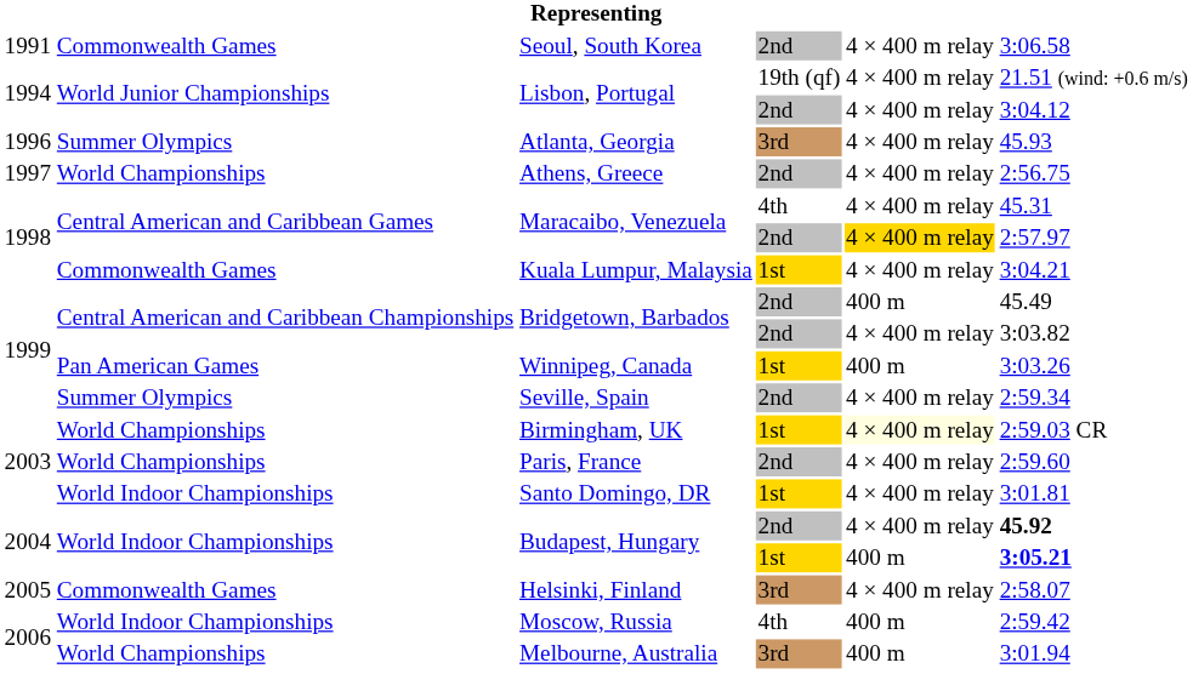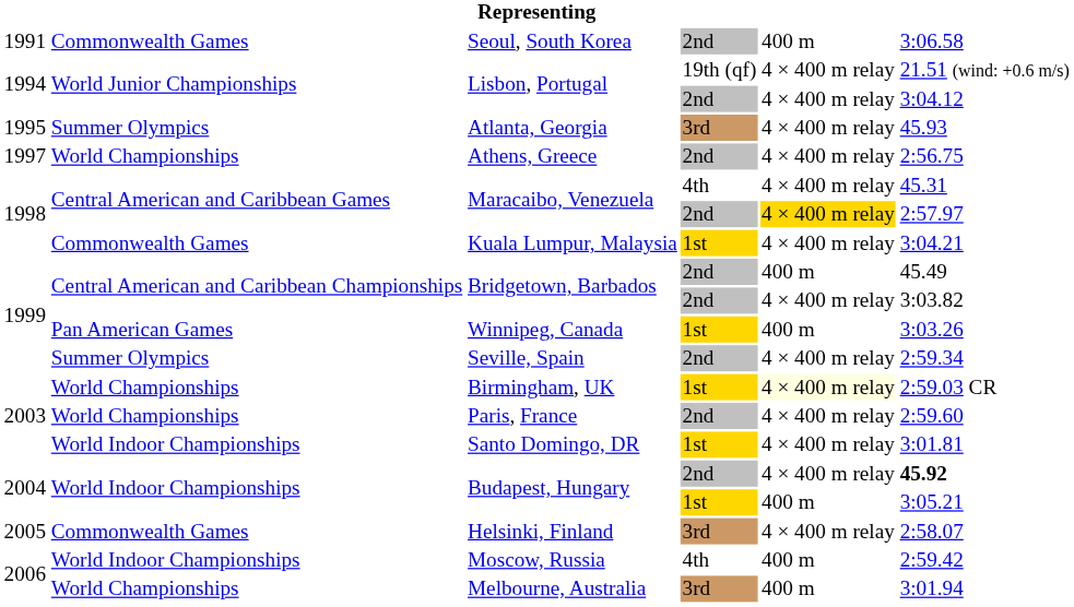Seoul, South Korea | column 5: 4 × 400 m relay -> 400 m
Atlanta, Georgia | column 1: 1996 -> 1995
Budapest, Hungary / 1st | column 6: bold -> normal
